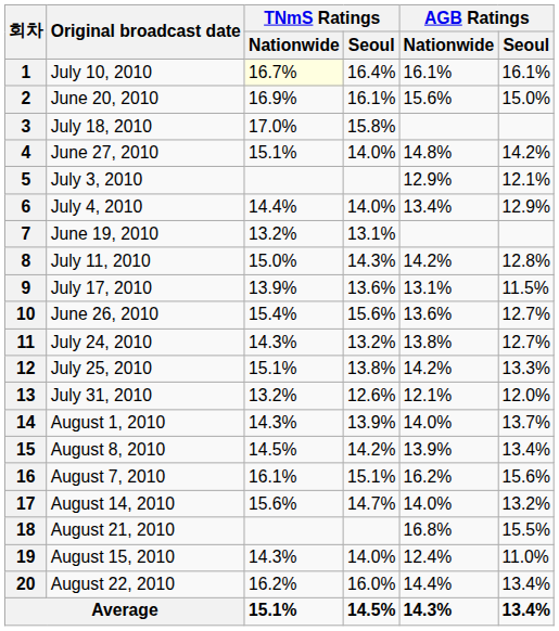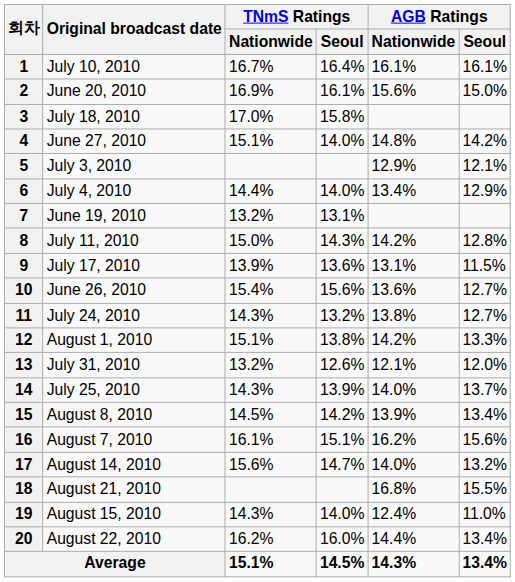1 | TNmS Ratings / Nationwide: lightyellow background -> no background
12 | Original broadcast date: July 25, 2010 -> August 1, 2010
14 | Original broadcast date: August 1, 2010 -> July 25, 2010
